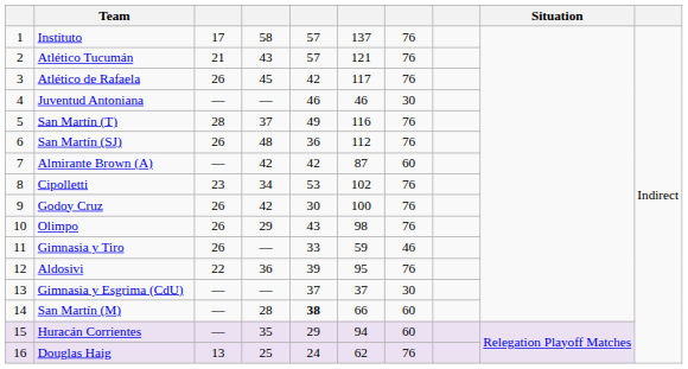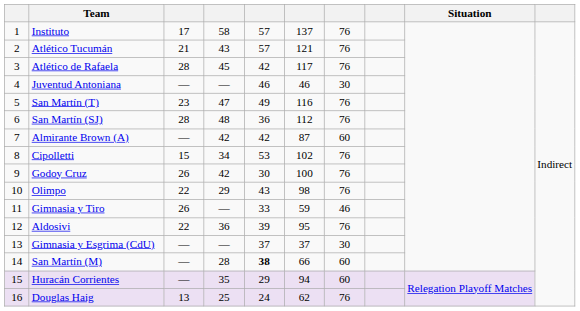Atlético de Rafaela | column 3: 26 -> 28
San Martín (T) | column 3: 28 -> 23
San Martín (T) | column 4: 37 -> 47
San Martín (SJ) | column 3: 26 -> 28
Cipolletti | column 3: 23 -> 15
Olimpo | column 3: 26 -> 22
